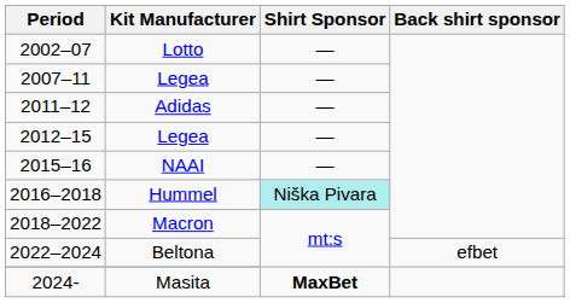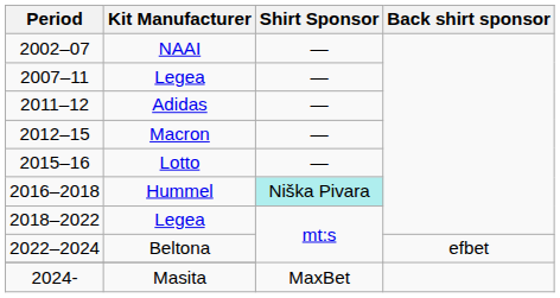2002–07 | Kit Manufacturer: Lotto -> NAAI
2012–15 | Kit Manufacturer: Legea -> Macron
2015–16 | Kit Manufacturer: NAAI -> Lotto
2018–2022 | Kit Manufacturer: Macron -> Legea
2024- | Shirt Sponsor: bold -> normal
